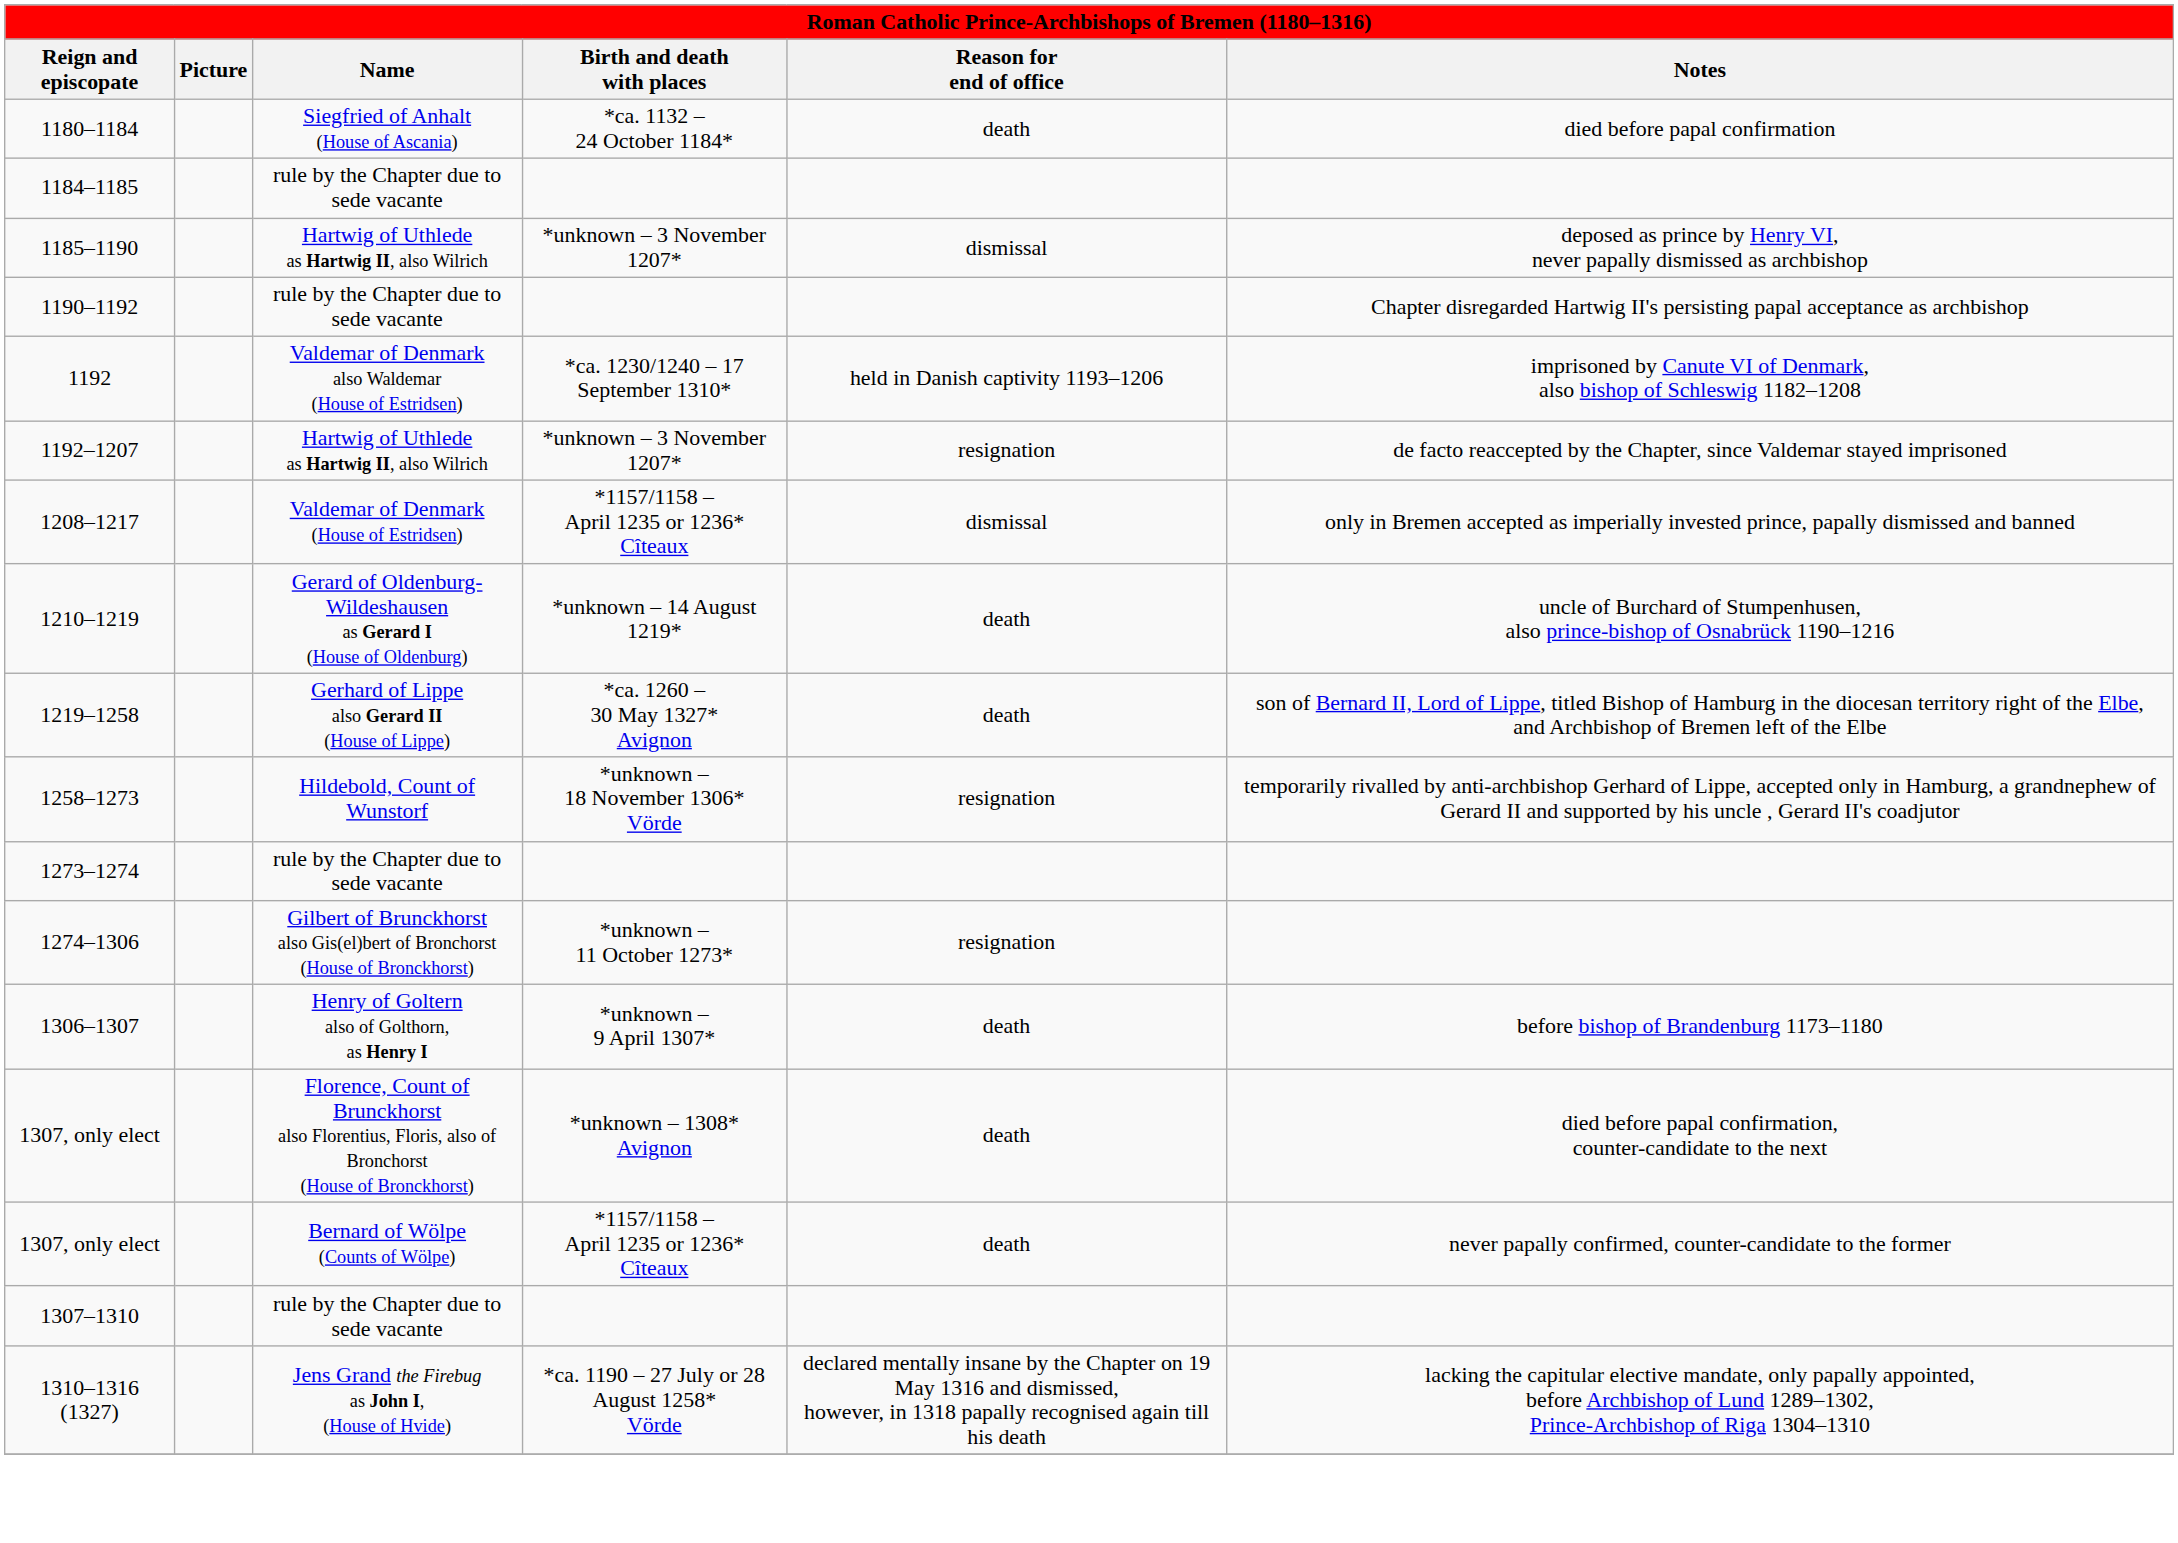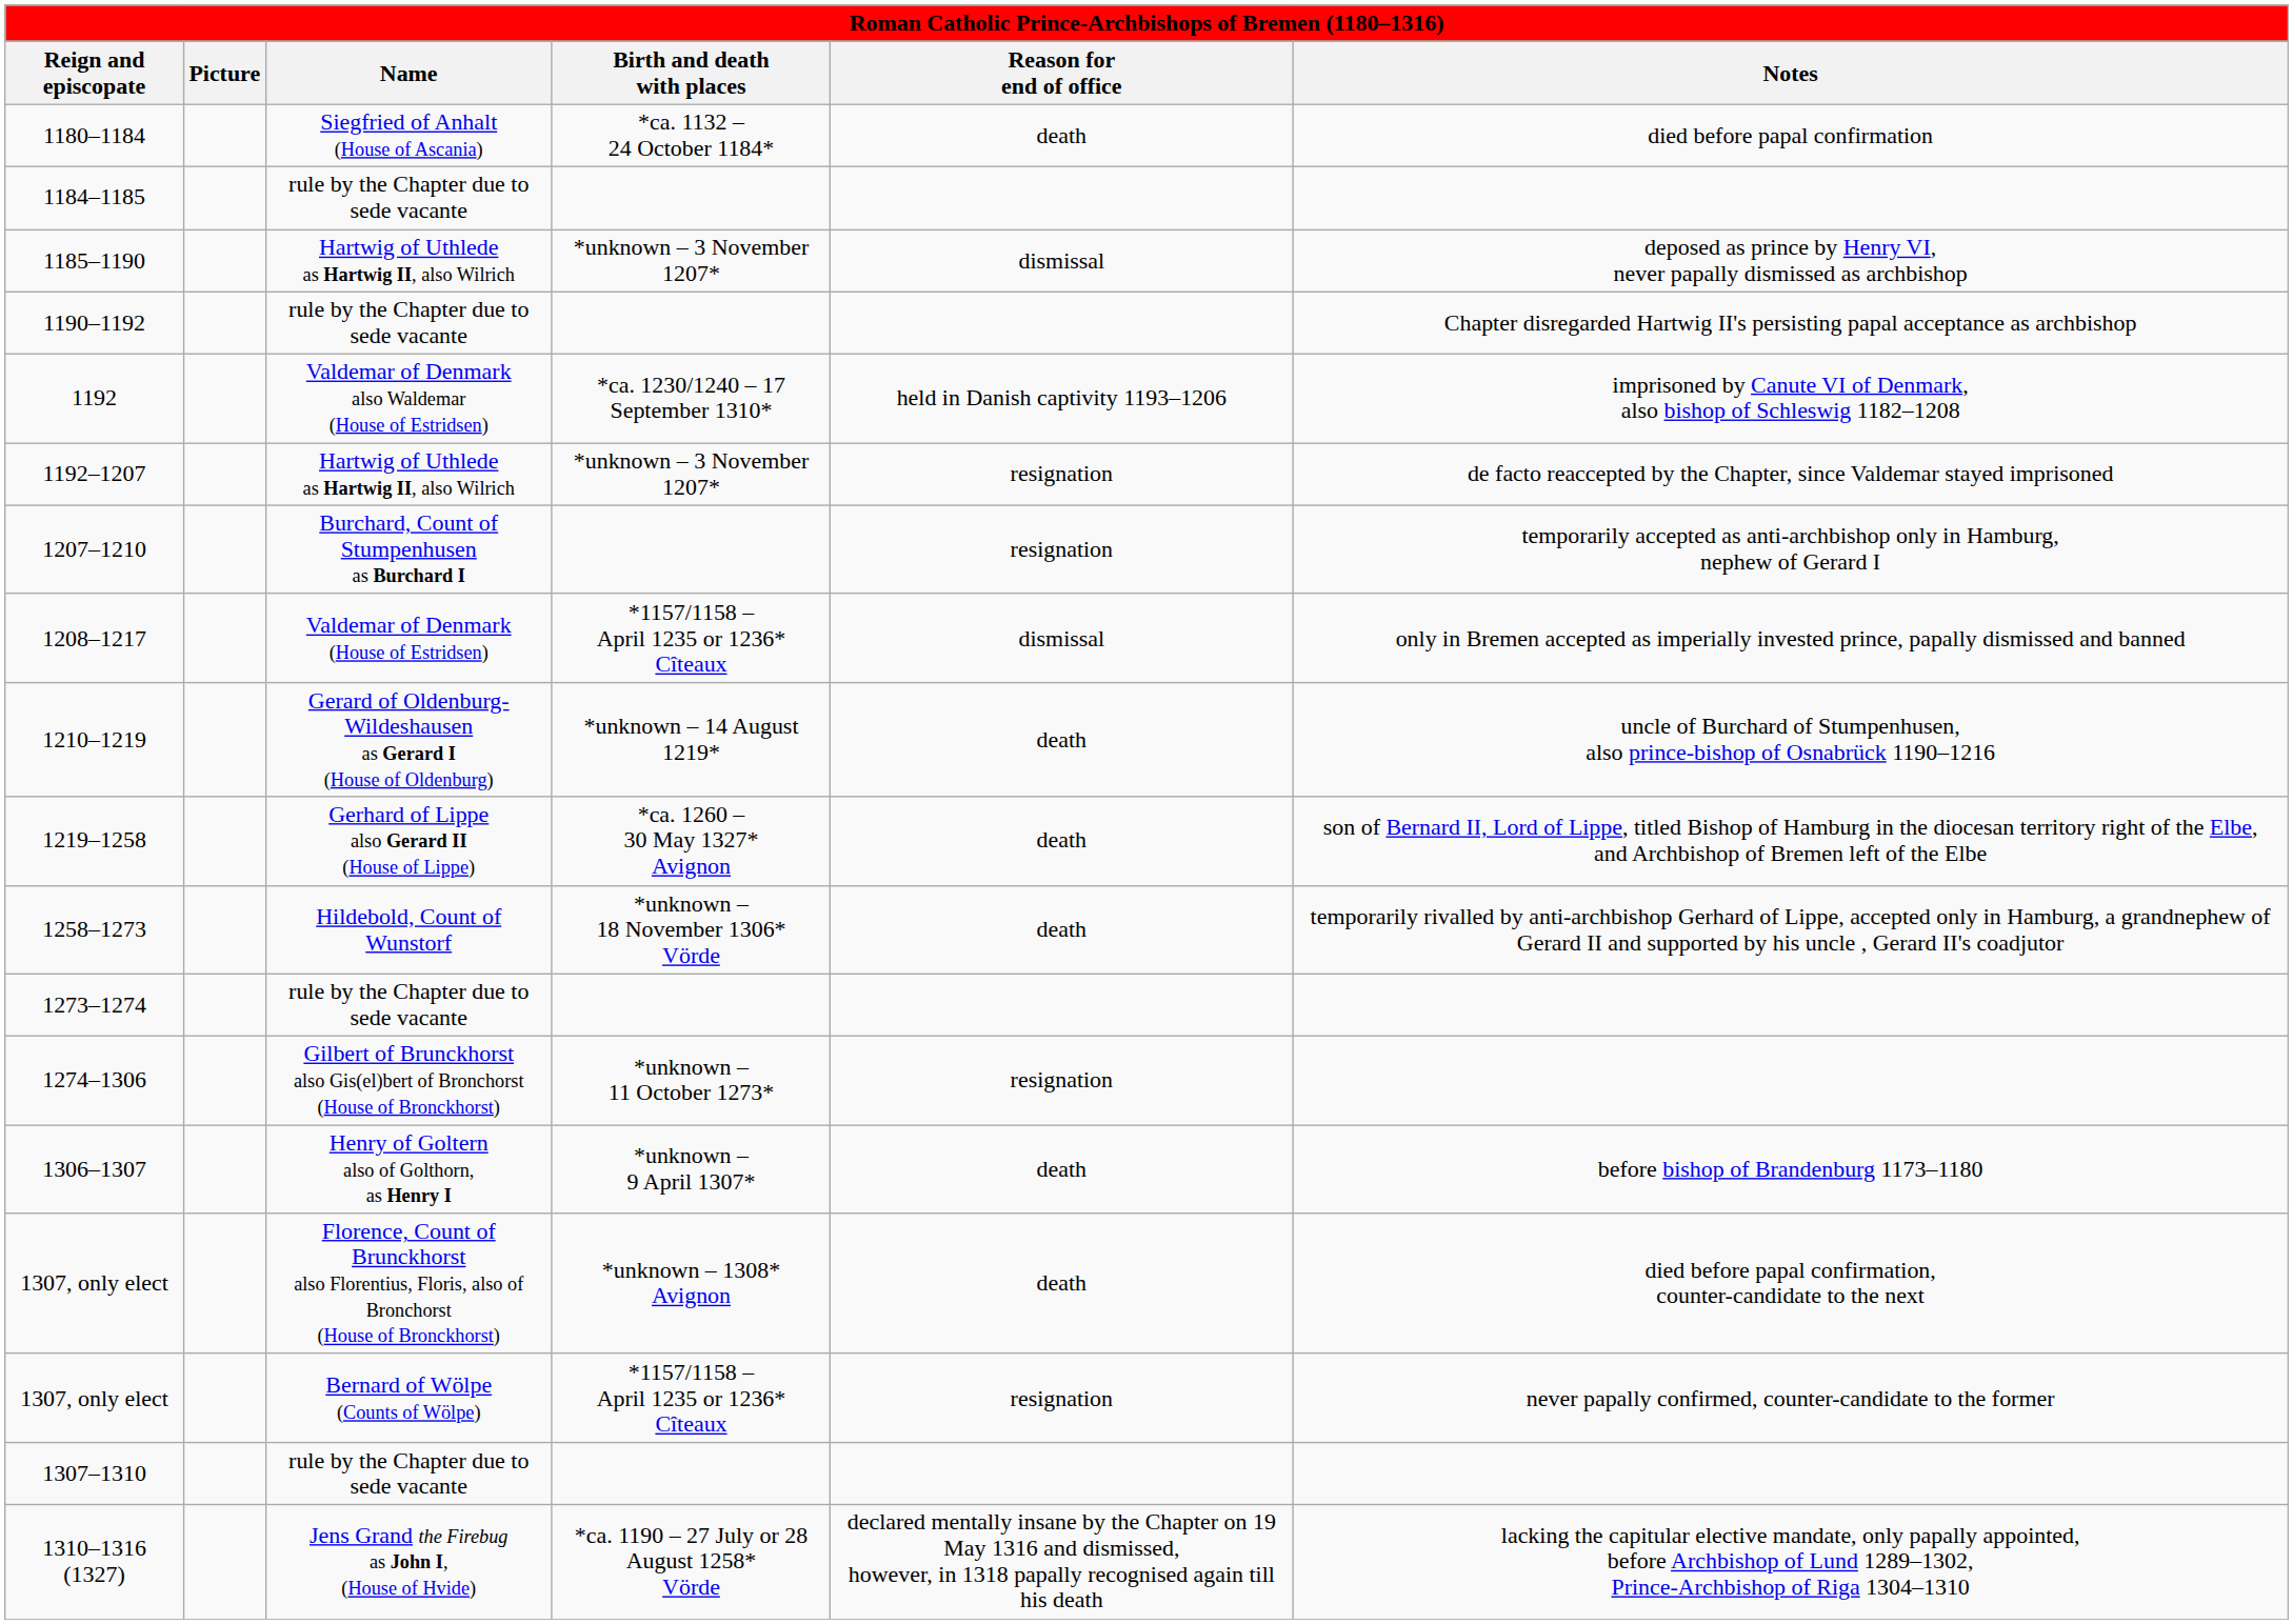+ row: 1207–1210 | Burchard, Count of Stumpenhusen as Burchard I | resignation | temporarily accepted as anti-archbishop only in Hamburg, nephew of Gerard I
1258–1273 | Reason for end of office: resignation -> death
1307, only elect / Bernard of Wölpe (Counts of Wölpe) | Reason for end of office: death -> resignation
